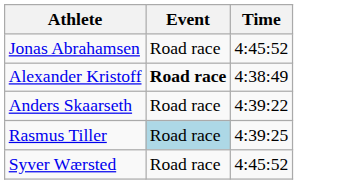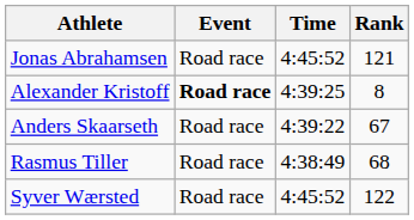+ column: Rank | 121 | 8 | 67 | 68 | 122
Alexander Kristoff | Time: 4:38:49 -> 4:39:25
Rasmus Tiller | Event: lightblue background -> no background
Rasmus Tiller | Time: 4:39:25 -> 4:38:49
